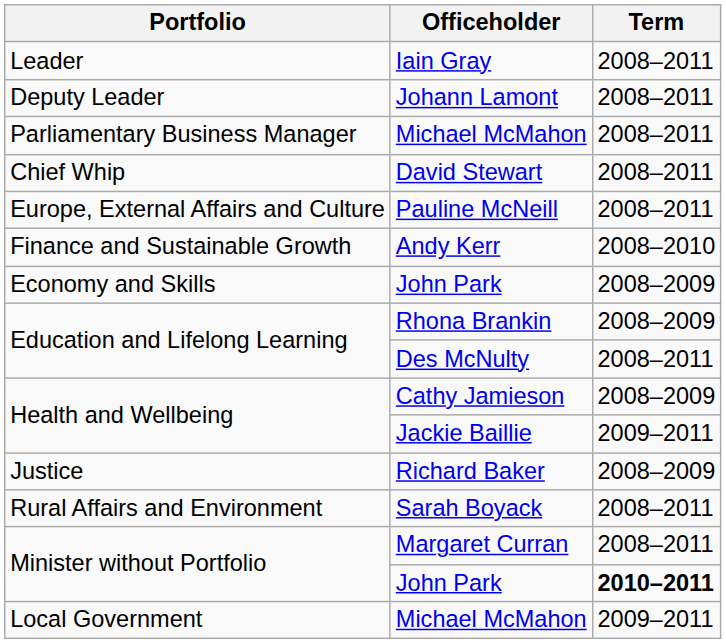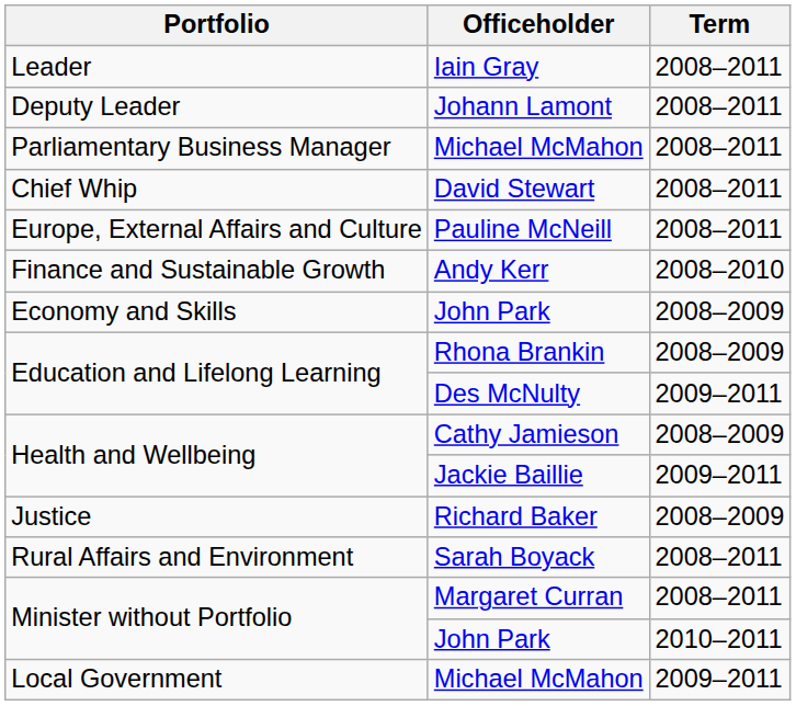Des McNulty | Term: 2008–2011 -> 2009–2011
Minister without Portfolio / John Park | Term: bold -> normal
